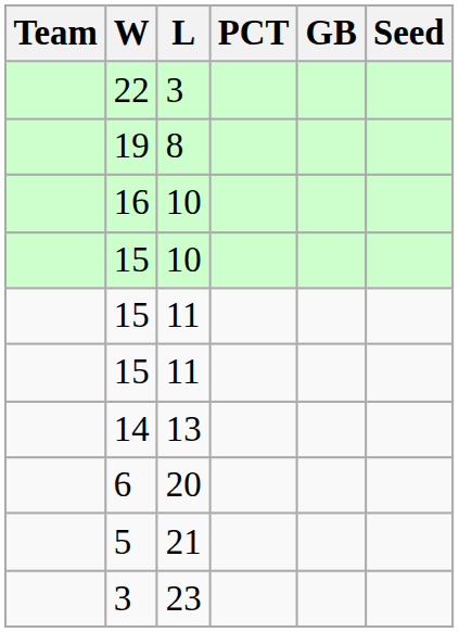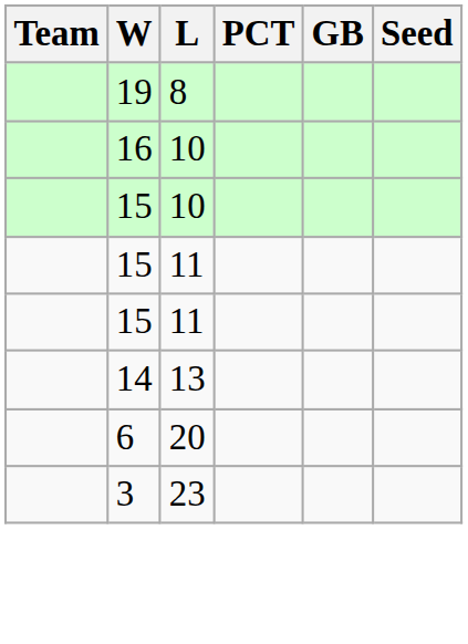- row: 22 | 3
- row: 5 | 21
